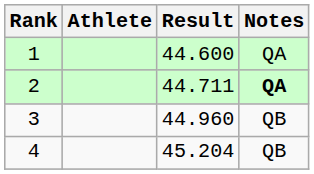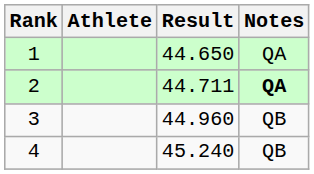1 | Result: 44.600 -> 44.650
4 | Result: 45.204 -> 45.240
